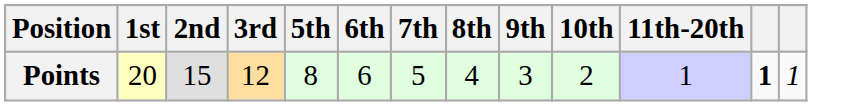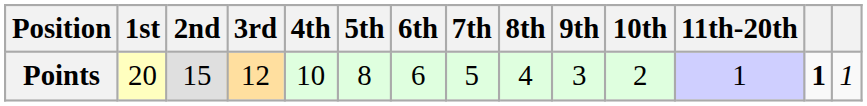+ column: 4th | 10
